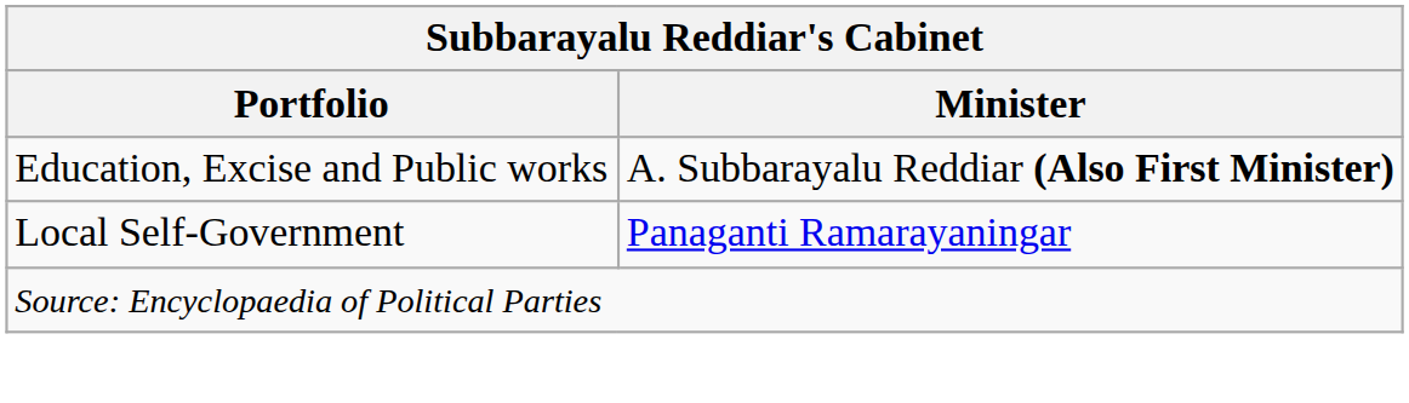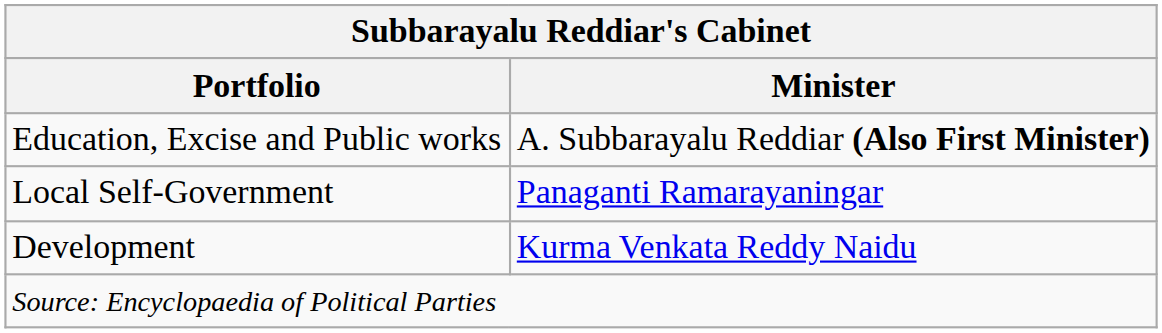+ row: Development | Kurma Venkata Reddy Naidu
